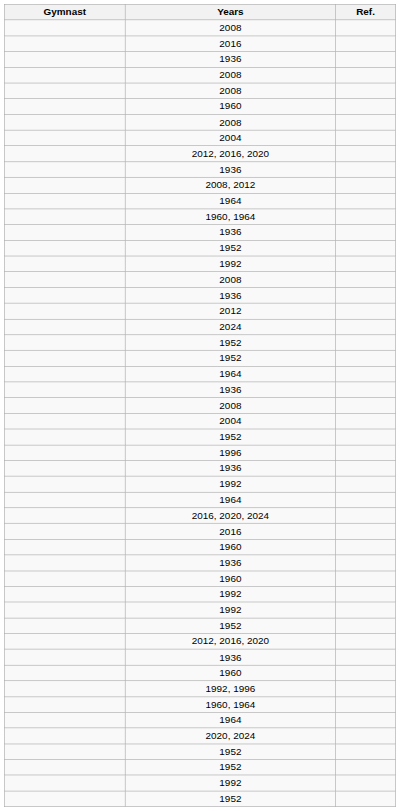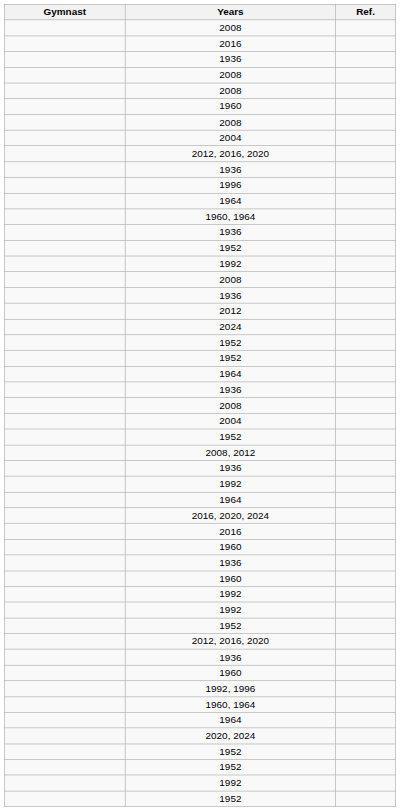rows swapped: 2008, 2012 <-> 1996
